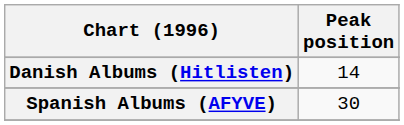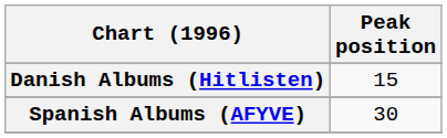Danish Albums (Hitlisten) | Peak position: 14 -> 15
